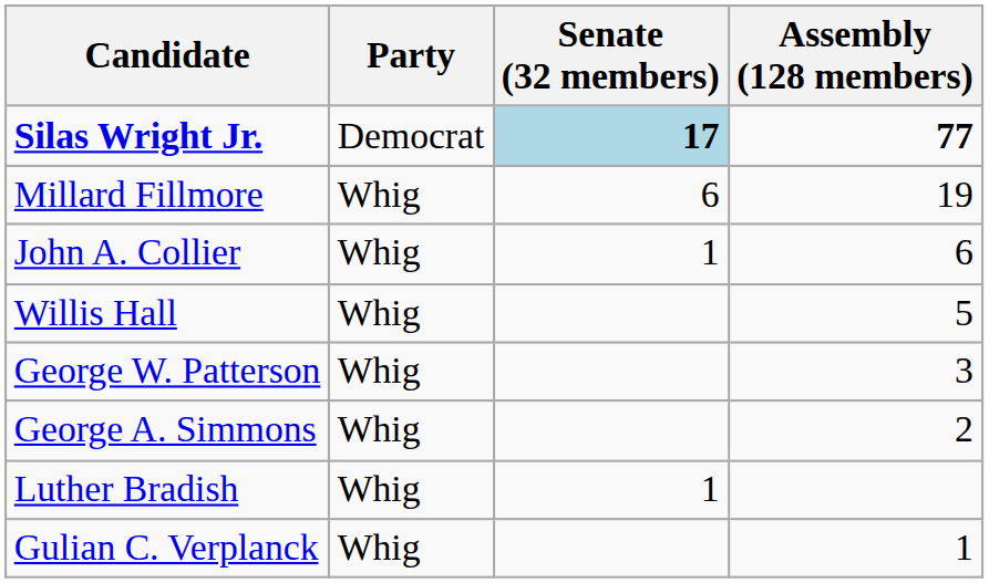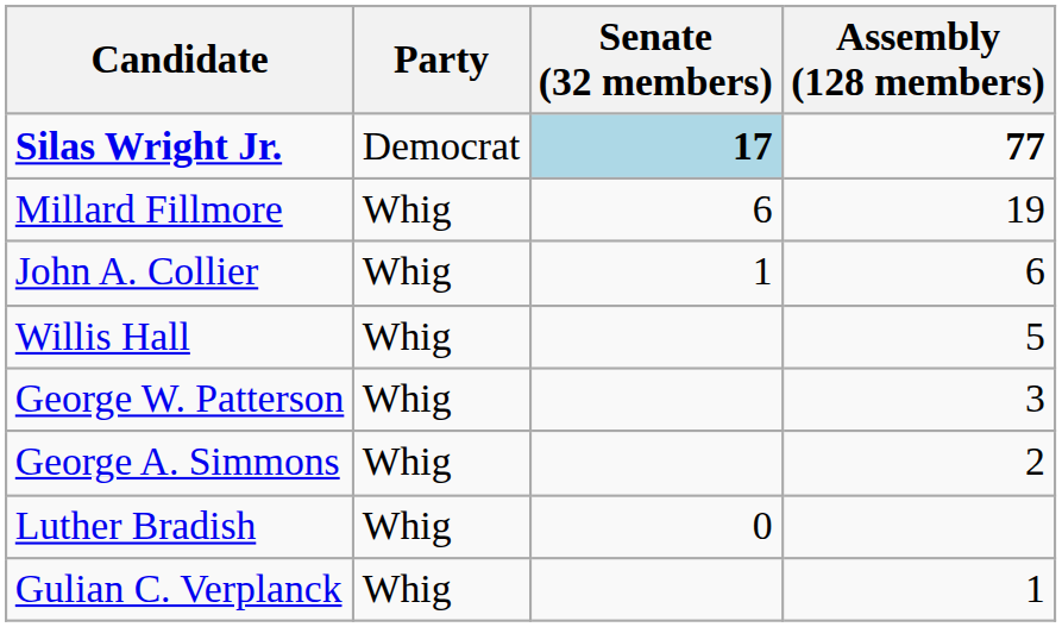Luther Bradish | Senate (32 members): 1 -> 0
